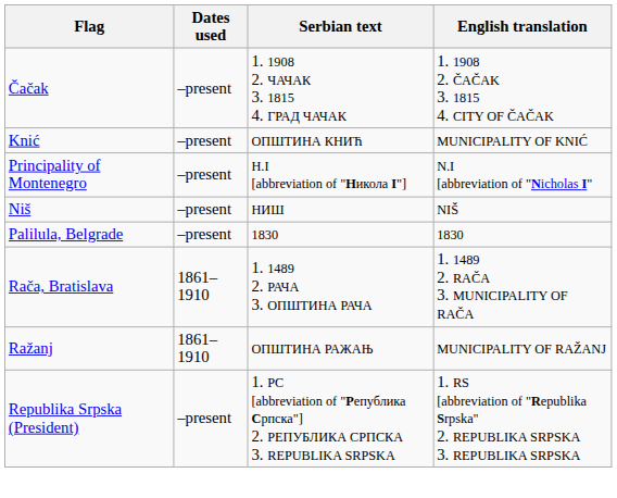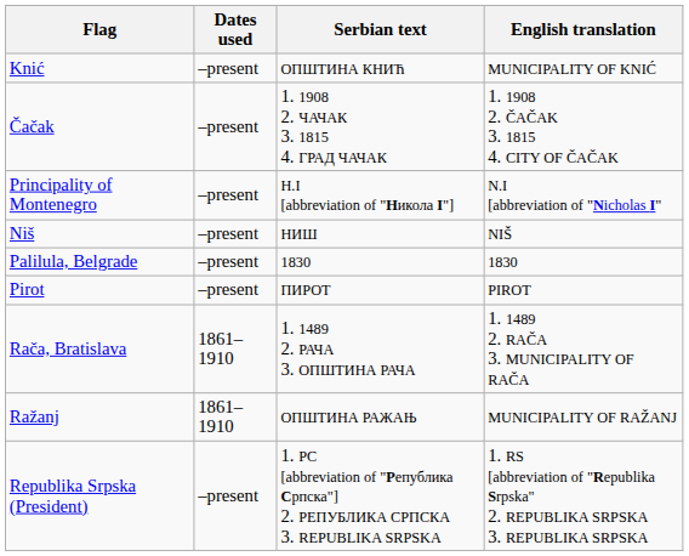rows swapped: Čačak <-> Knić
+ row: Pirot | –present | ПИРОТ | PIROT
